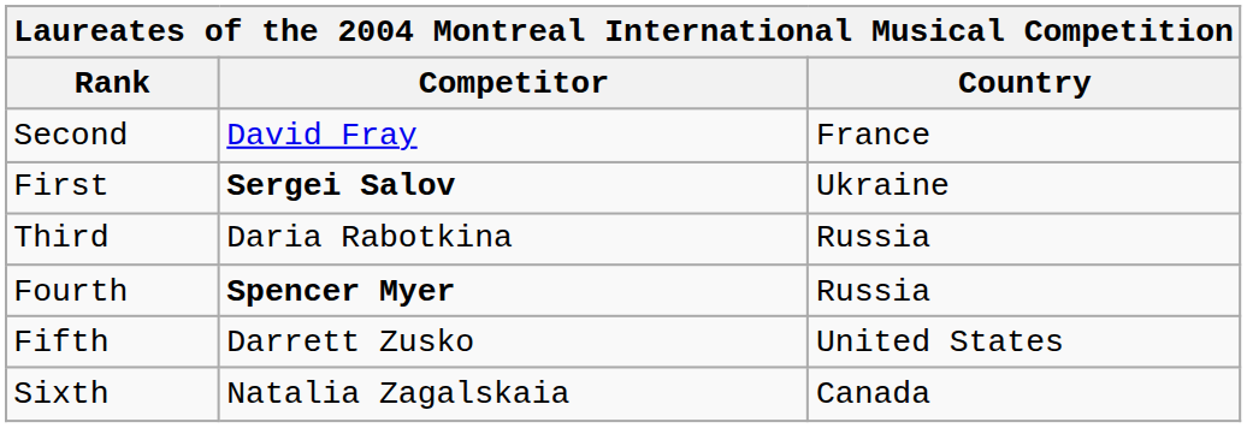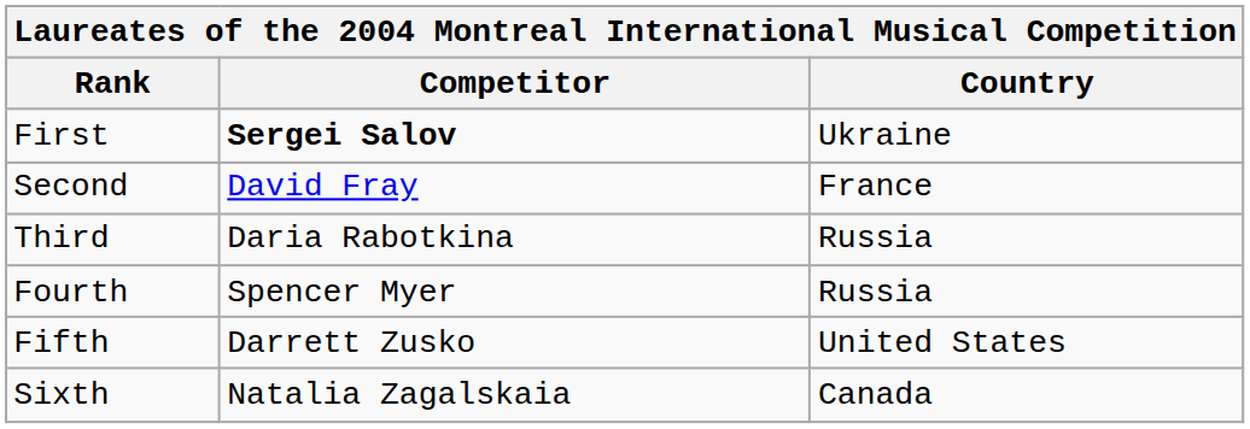rows swapped: First <-> Second
Fourth | Competitor: bold -> normal
